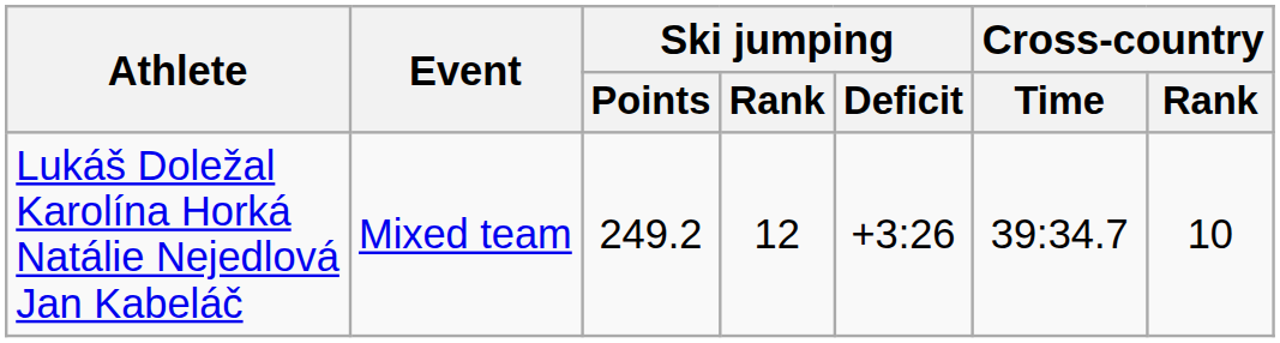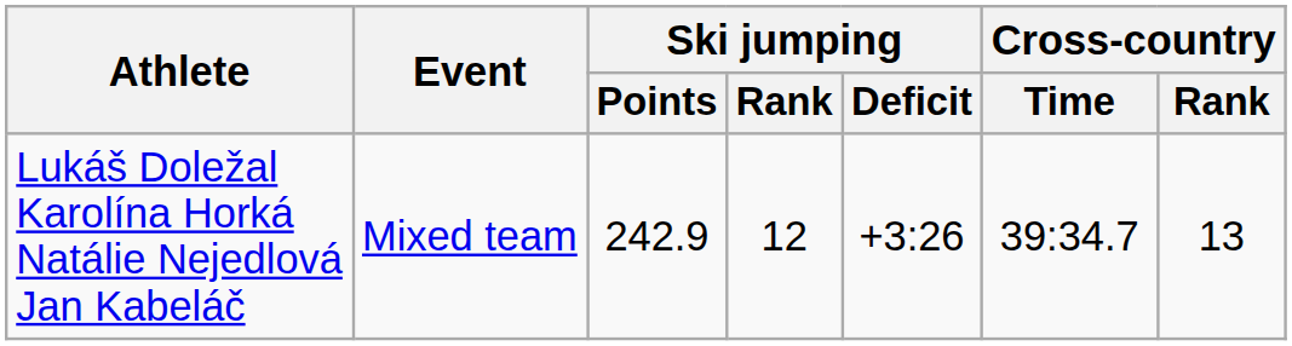Lukáš Doležal Karolína Horká Natálie Nejedlová Jan Kabeláč | Ski jumping / Points: 249.2 -> 242.9
Lukáš Doležal Karolína Horká Natálie Nejedlová Jan Kabeláč | Cross-country / Rank: 10 -> 13
